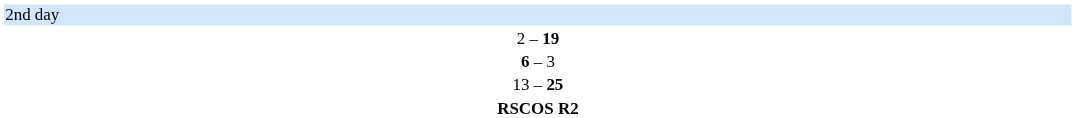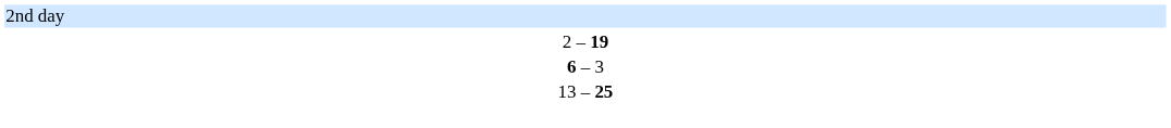- row: RSCOS R2
